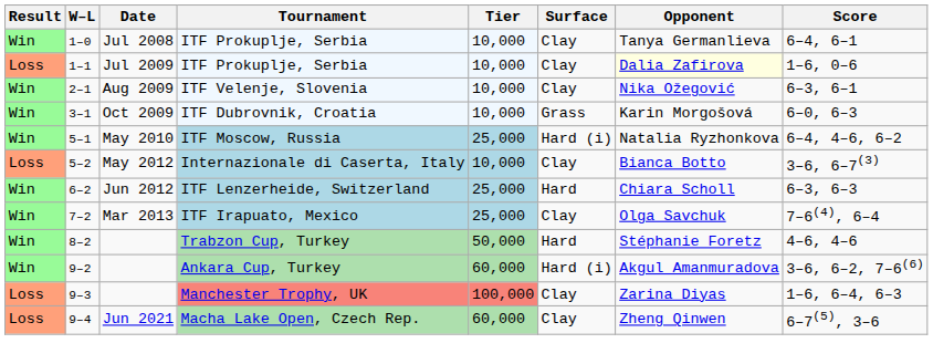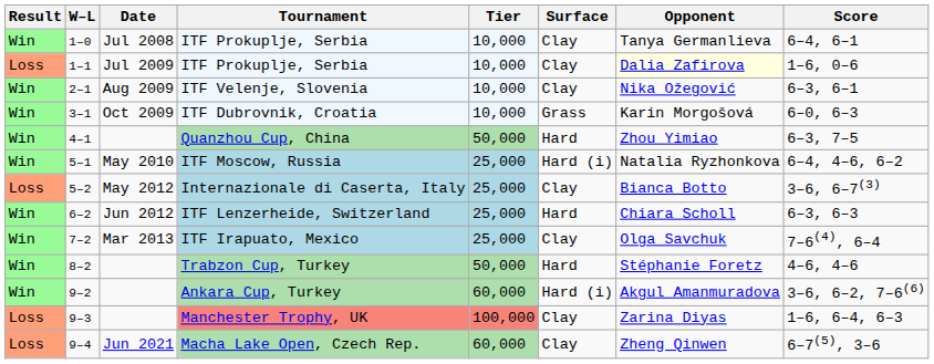+ row: Win | 4–1 | Quanzhou Cup, China | 50,000 | Hard | Zhou Yimiao | 6–3, 7–5
Internazionale di Caserta, Italy | Tier: 10,000 -> 25,000
